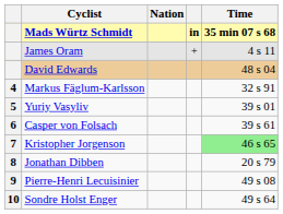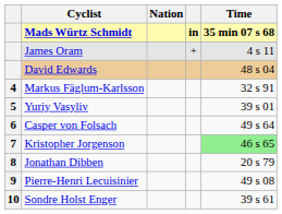Casper von Folsach | Time: 39 s 61 -> 49 s 64
Sondre Holst Enger | Time: 49 s 64 -> 39 s 61
